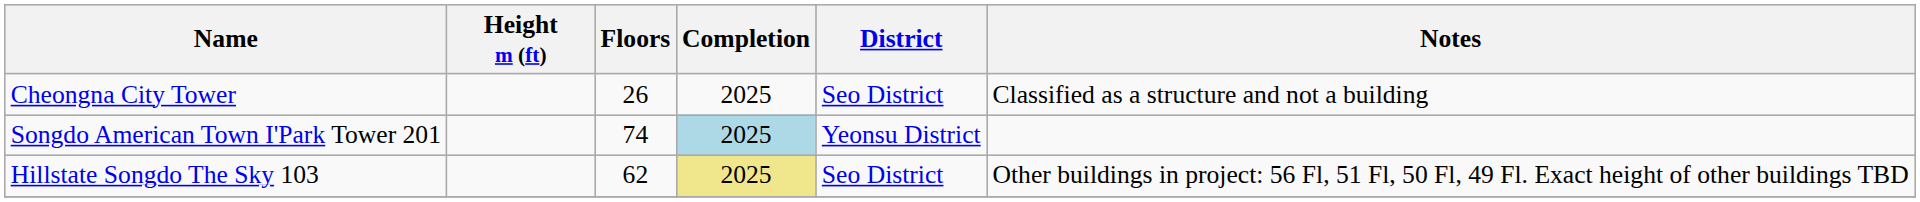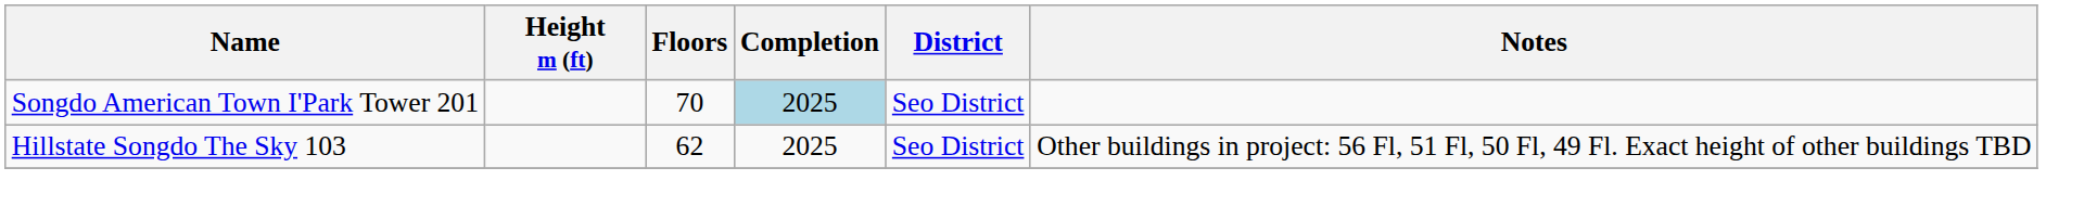- row: Cheongna City Tower | 26 | 2025 | Seo District | Classified as a structure and not a building
Songdo American Town I'Park Tower 201 | Floors: 74 -> 70
Songdo American Town I'Park Tower 201 | District: Yeonsu District -> Seo District
Hillstate Songdo The Sky 103 | Completion: khaki background -> no background
